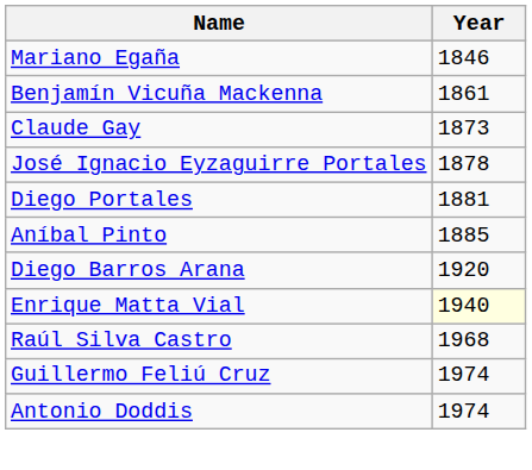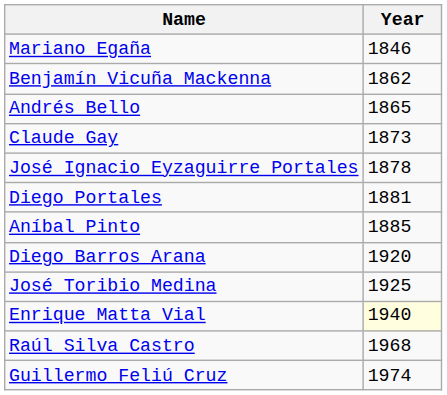Benjamín Vicuña Mackenna | Year: 1861 -> 1862
+ row: Andrés Bello | 1865
+ row: José Toribio Medina | 1925
- row: Antonio Doddis | 1974
